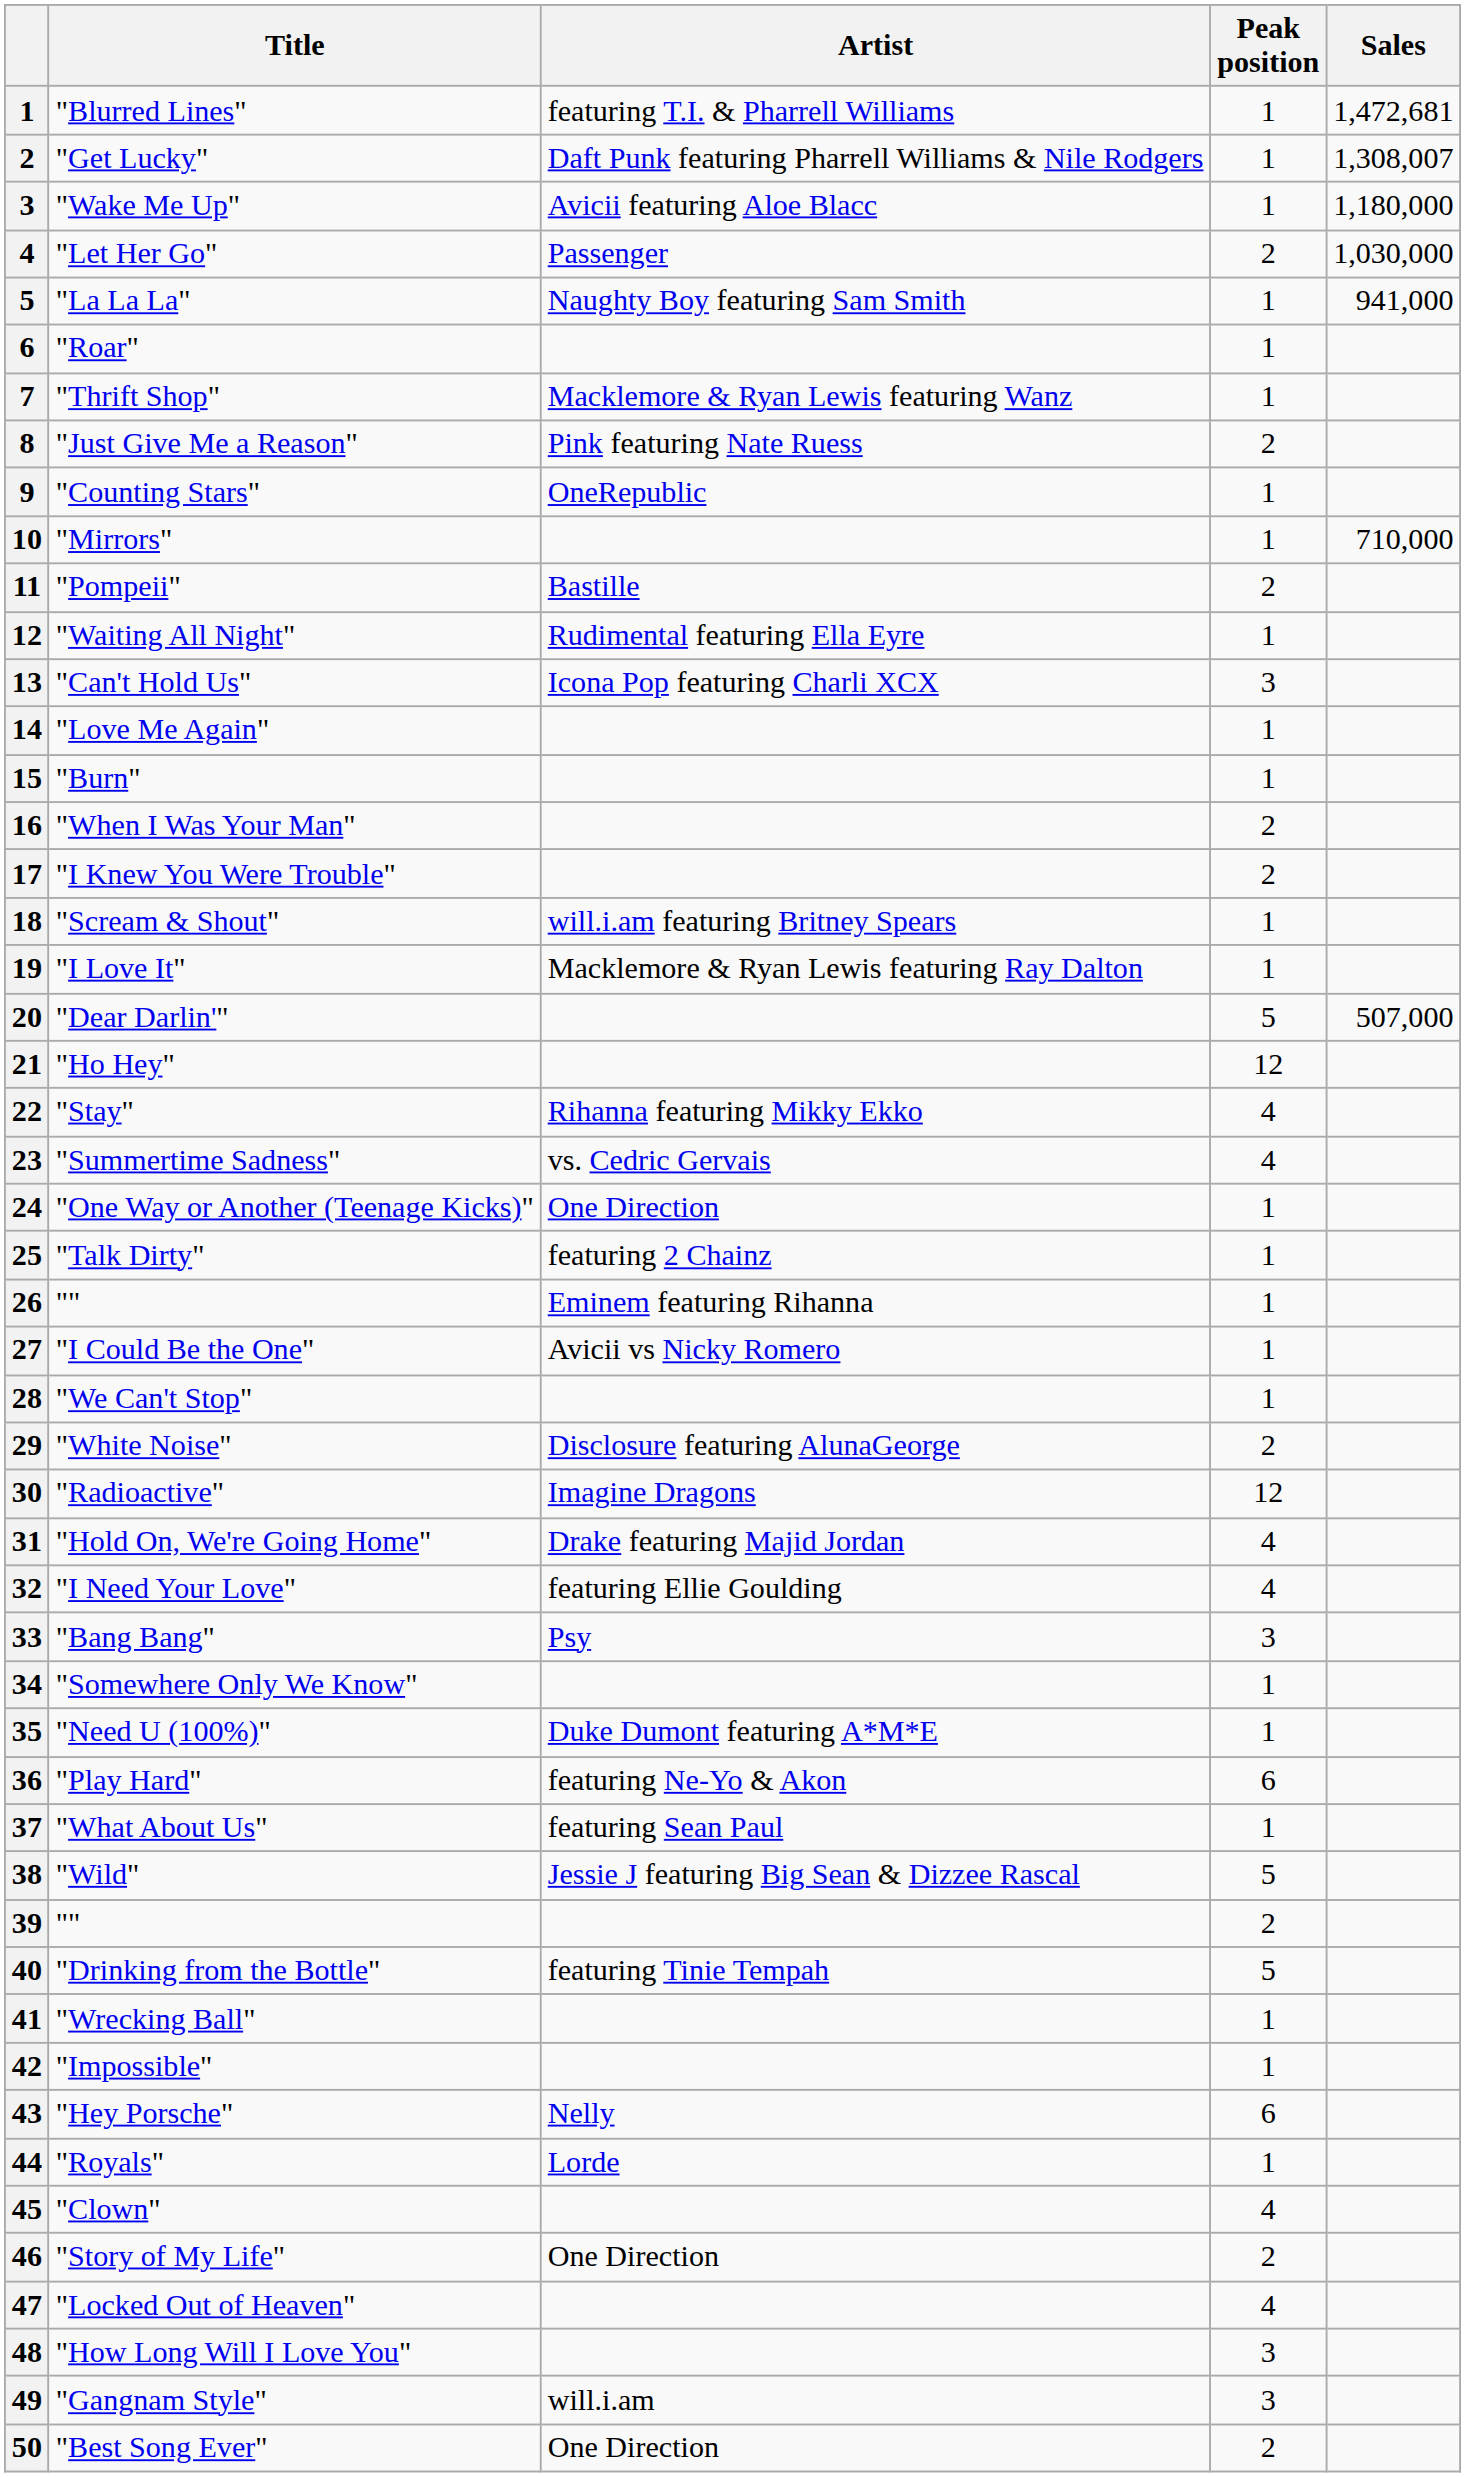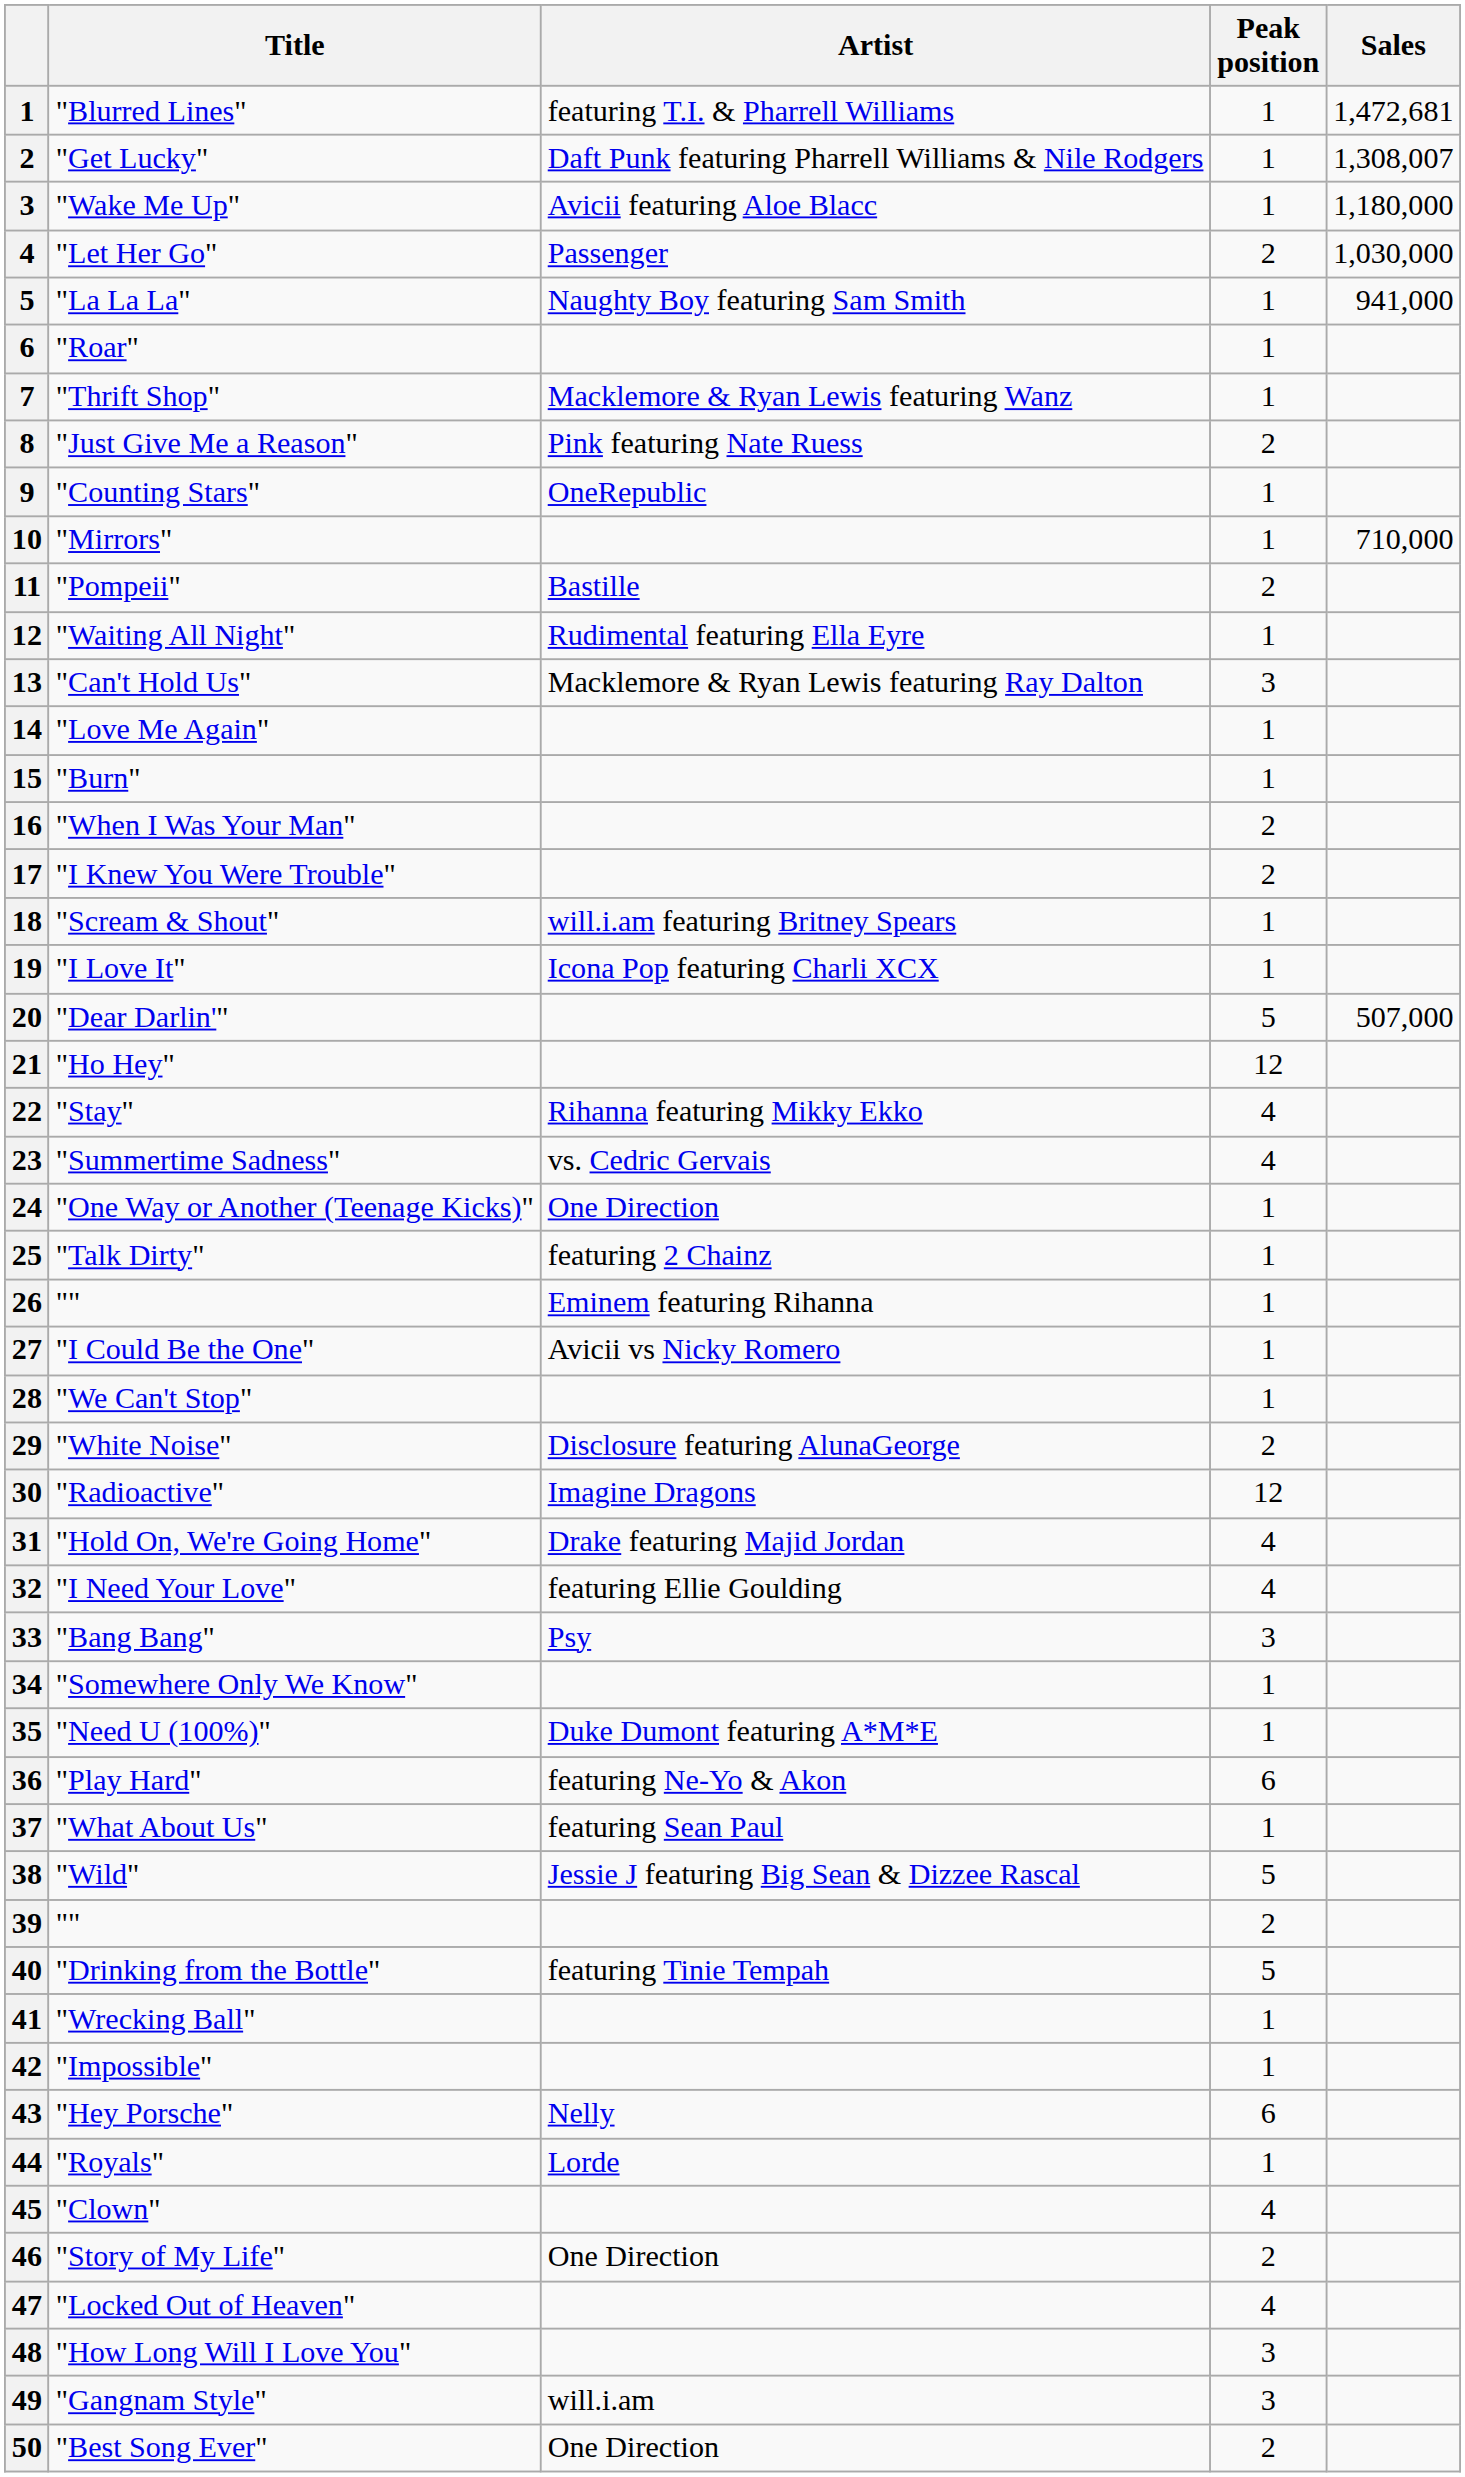"Can't Hold Us" | Artist: Icona Pop featuring Charli XCX -> Macklemore & Ryan Lewis featuring Ray Dalton
"I Love It" | Artist: Macklemore & Ryan Lewis featuring Ray Dalton -> Icona Pop featuring Charli XCX
